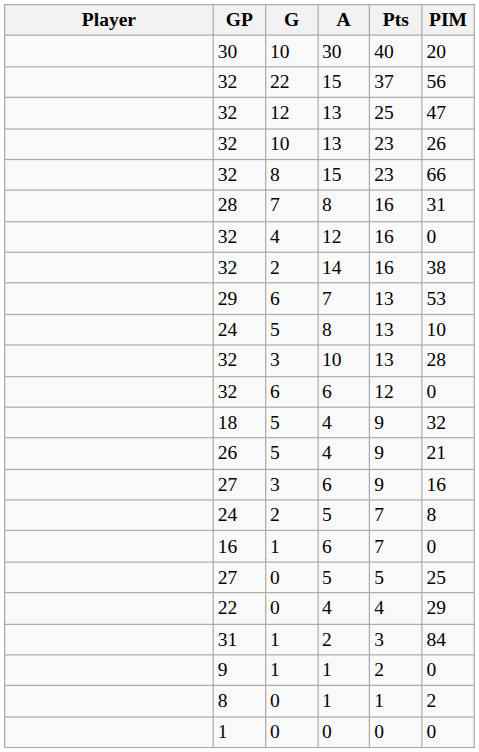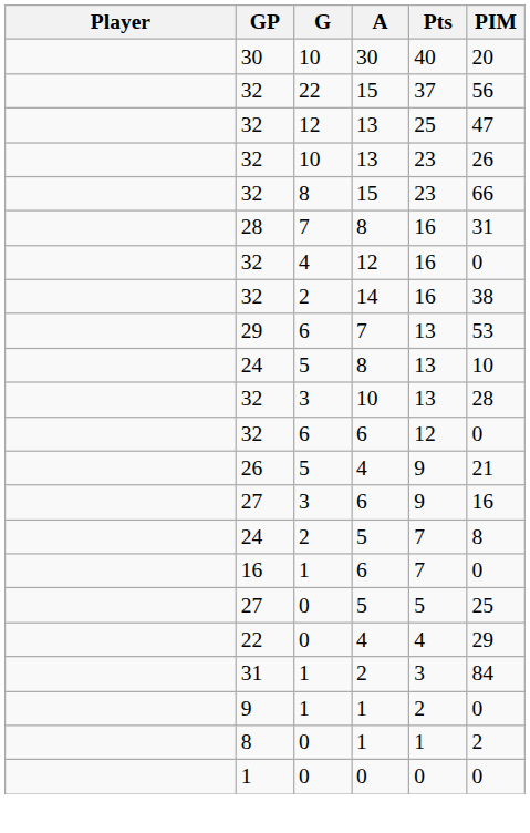- row: 18 | 5 | 4 | 9 | 32
